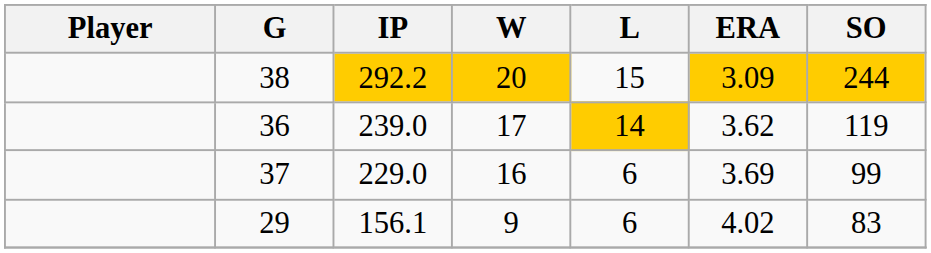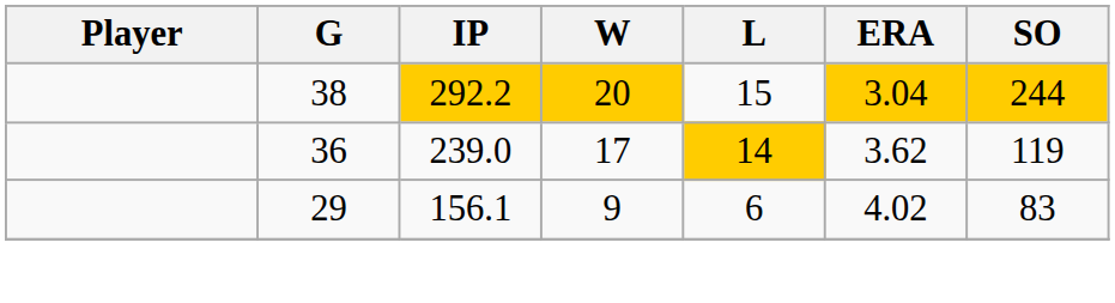38 | ERA: 3.09 -> 3.04
- row: 37 | 229.0 | 16 | 6 | 3.69 | 99
